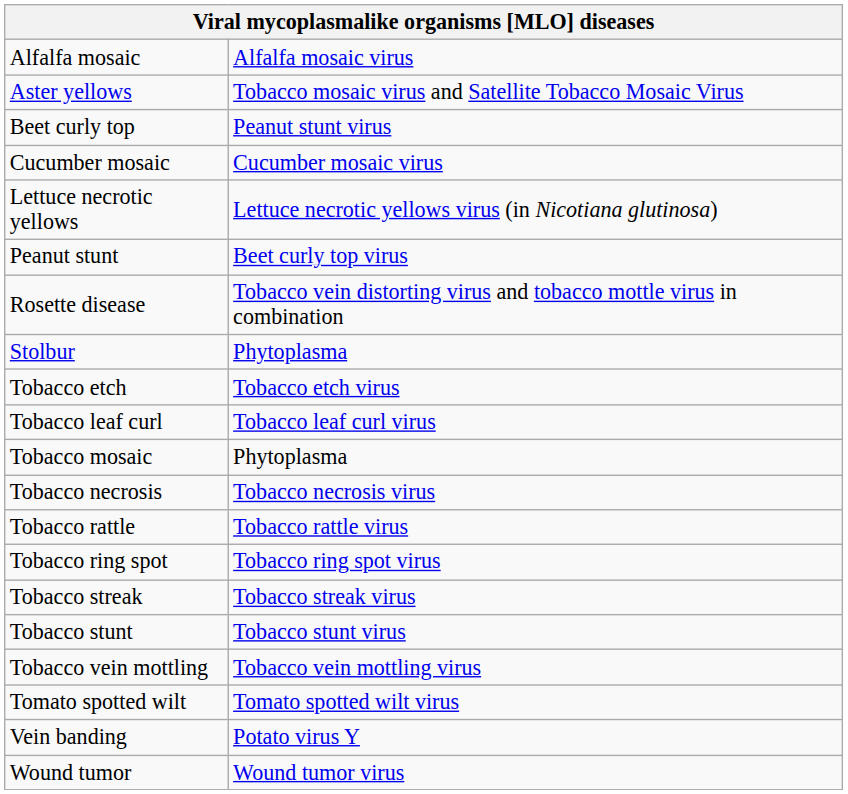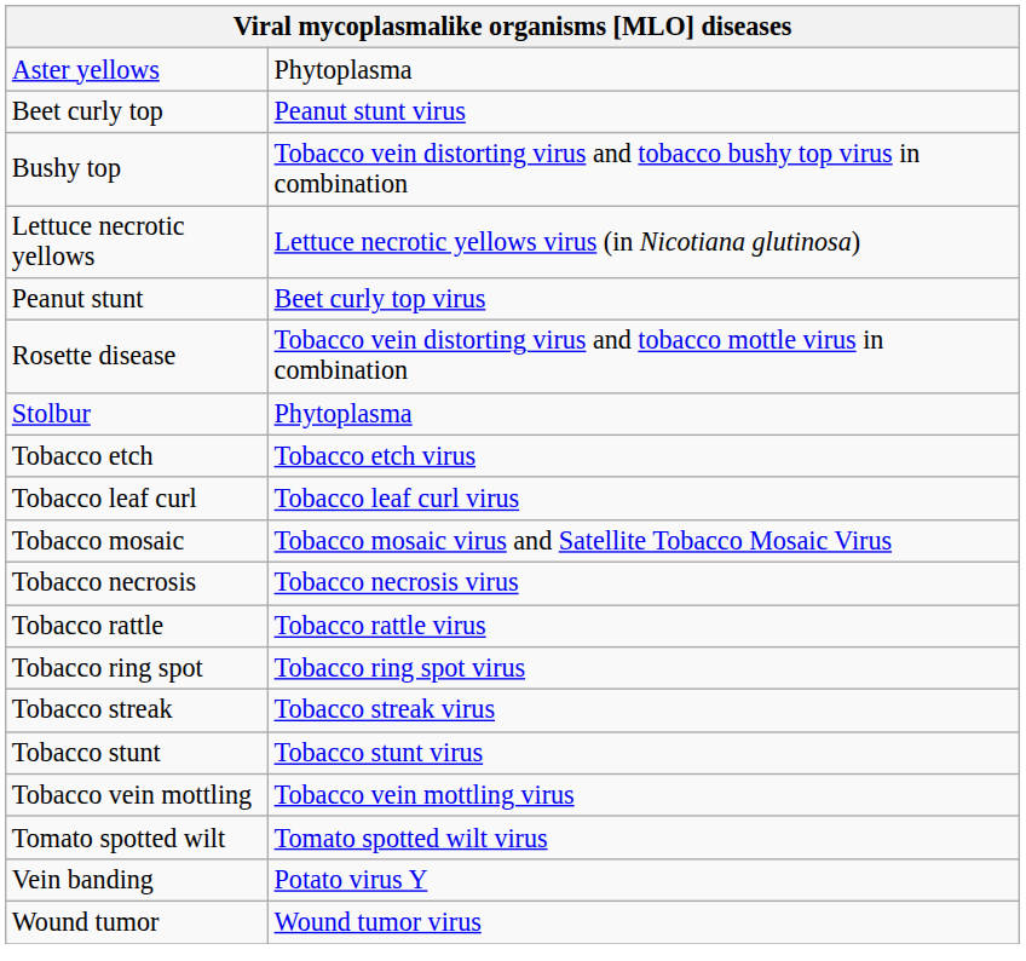- row: Alfalfa mosaic | Alfalfa mosaic virus
Aster yellows | column 2: Tobacco mosaic virus and Satellite Tobacco Mosaic Virus -> Phytoplasma
+ row: Bushy top | Tobacco vein distorting virus and tobacco bushy top virus in combination
- row: Cucumber mosaic | Cucumber mosaic virus
Tobacco mosaic | column 2: Phytoplasma -> Tobacco mosaic virus and Satellite Tobacco Mosaic Virus
